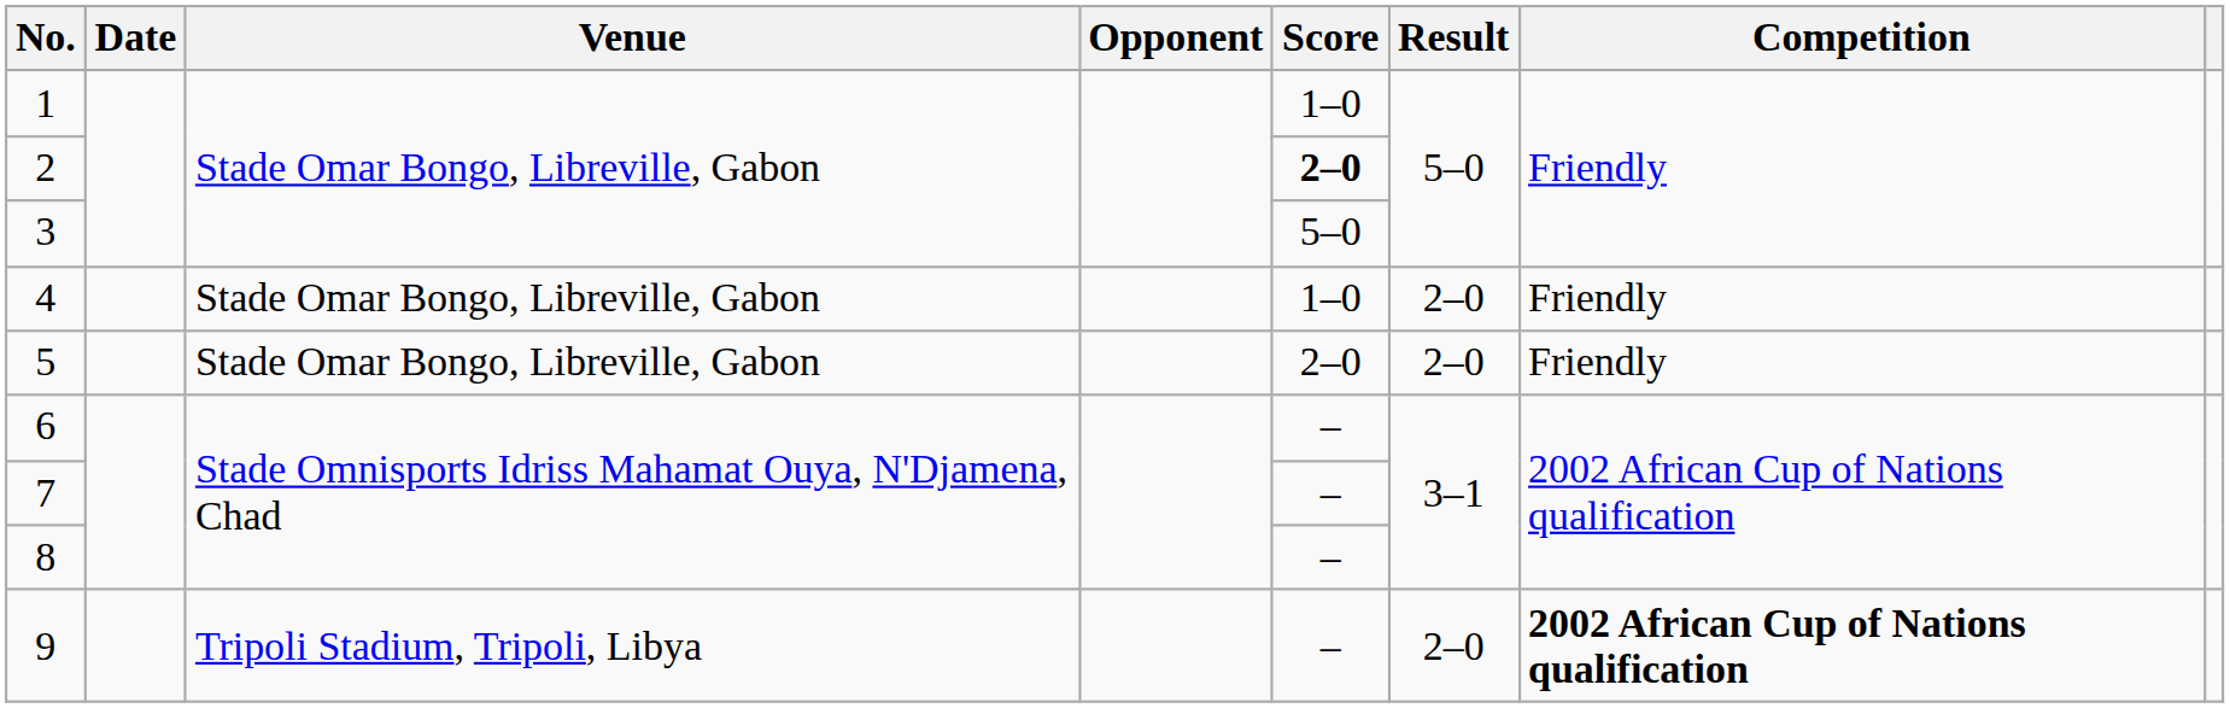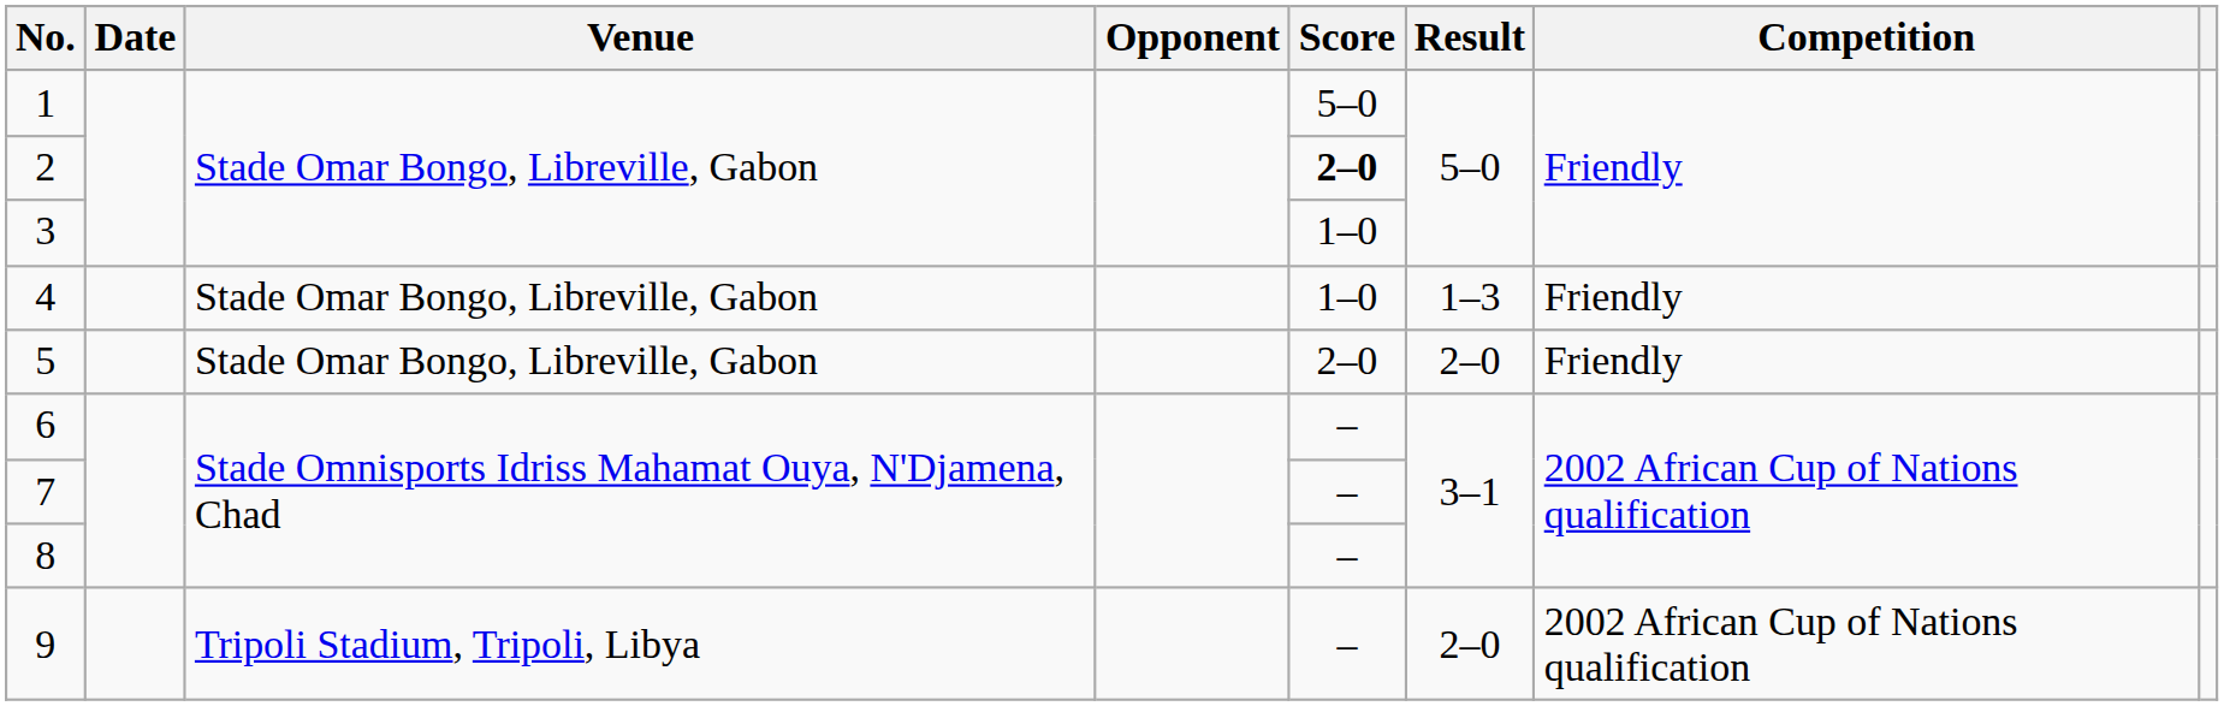1 | Score: 1–0 -> 5–0
3 | Score: 5–0 -> 1–0
4 | Result: 2–0 -> 1–3
9 | Competition: bold -> normal
